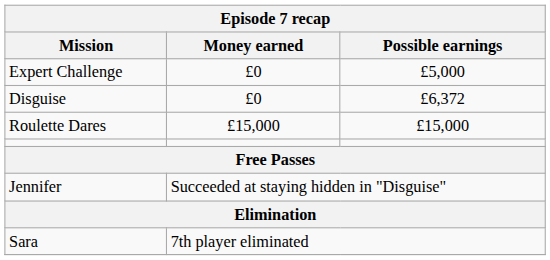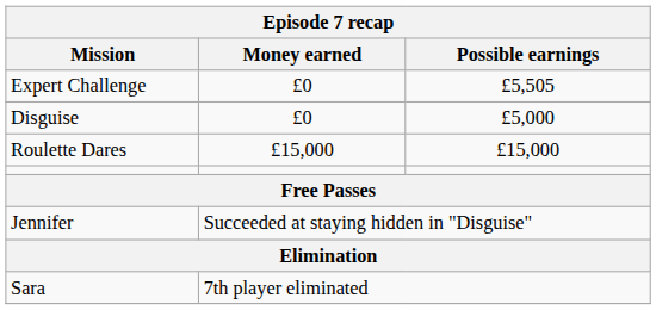Expert Challenge | Possible earnings: £5,000 -> £5,505
Disguise | Possible earnings: £6,372 -> £5,000
